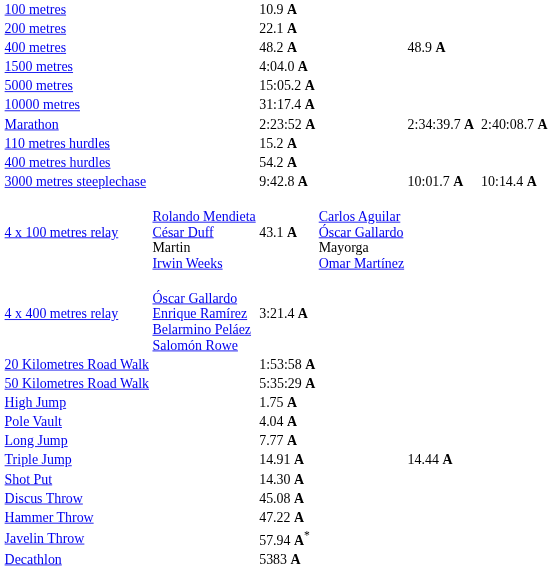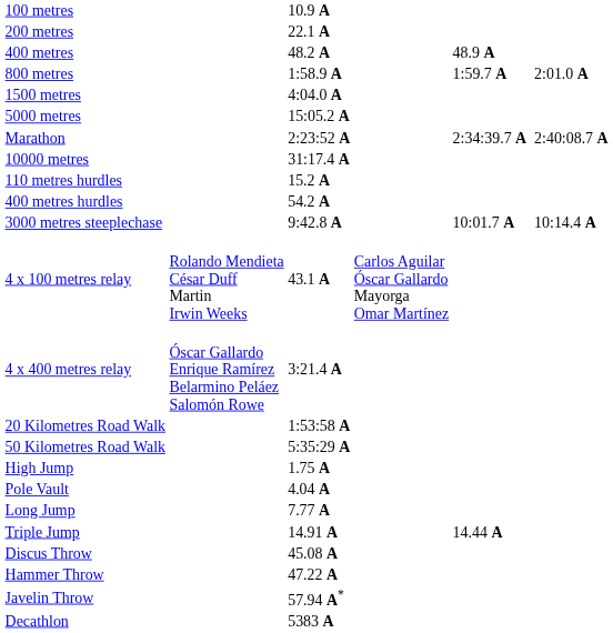+ row: 800 metres | 1:58.9 A | 1:59.7 A | 2:01.0 A
rows swapped: 10000 metres <-> Marathon
- row: Shot Put | 14.30 A
